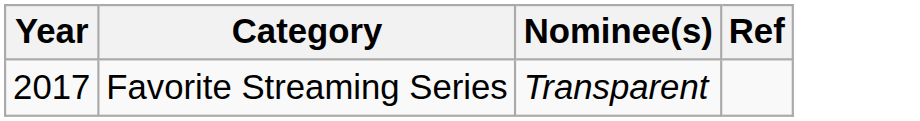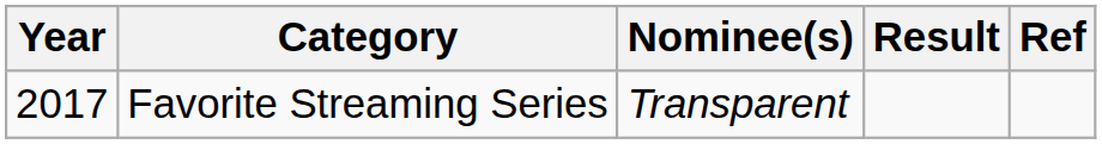+ column: Result
